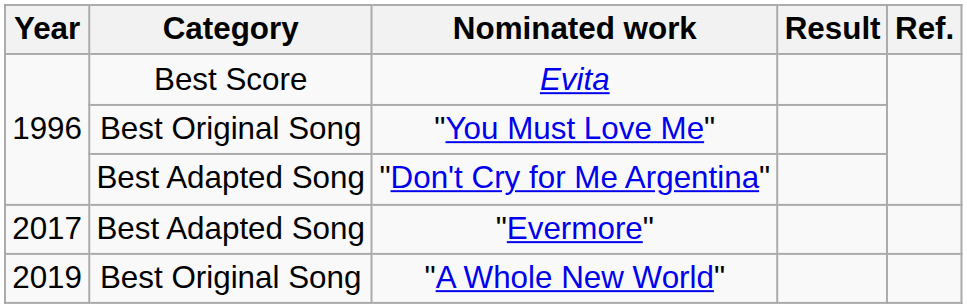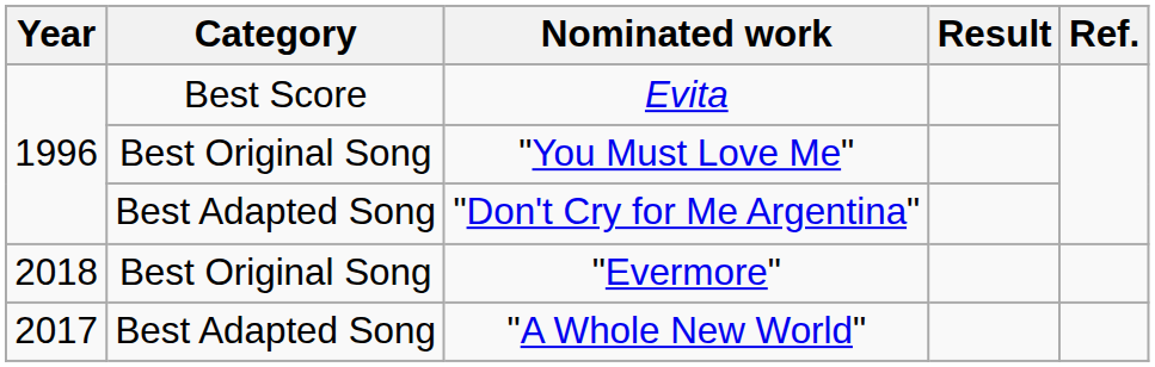"Evermore" | Year: 2017 -> 2018
"Evermore" | Category: Best Adapted Song -> Best Original Song
"A Whole New World" | Year: 2019 -> 2017
"A Whole New World" | Category: Best Original Song -> Best Adapted Song
